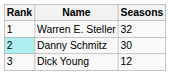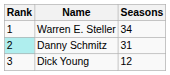Warren E. Steller | Seasons: 32 -> 34
Danny Schmitz | Seasons: 30 -> 31
